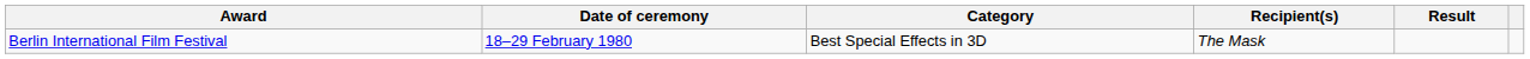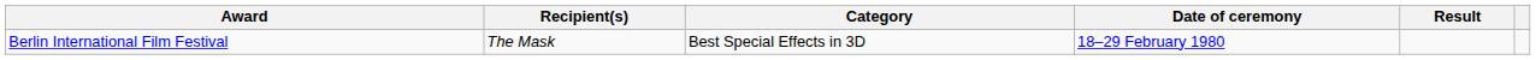columns swapped: Date of ceremony <-> Recipient(s)
